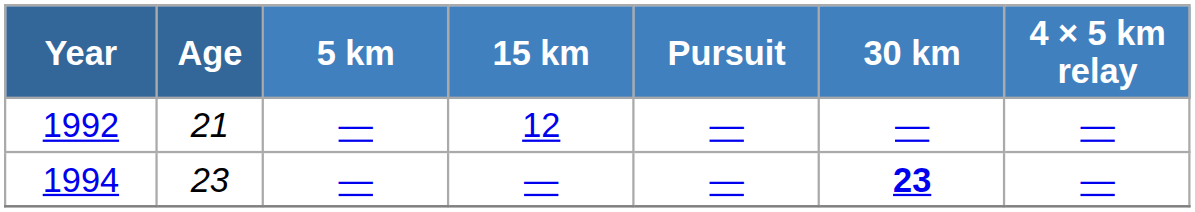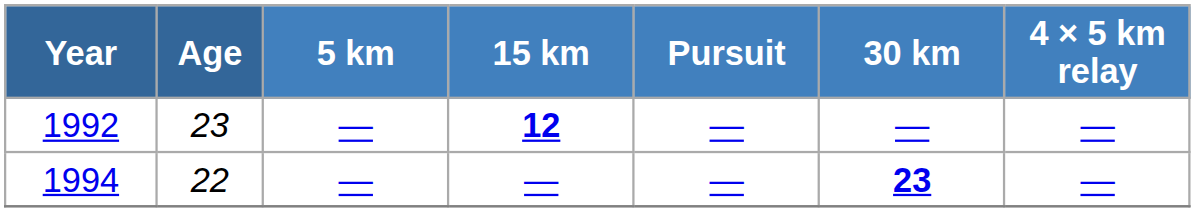1992 | Age: 21 -> 23
1992 | 15 km: normal -> bold
1994 | Age: 23 -> 22
